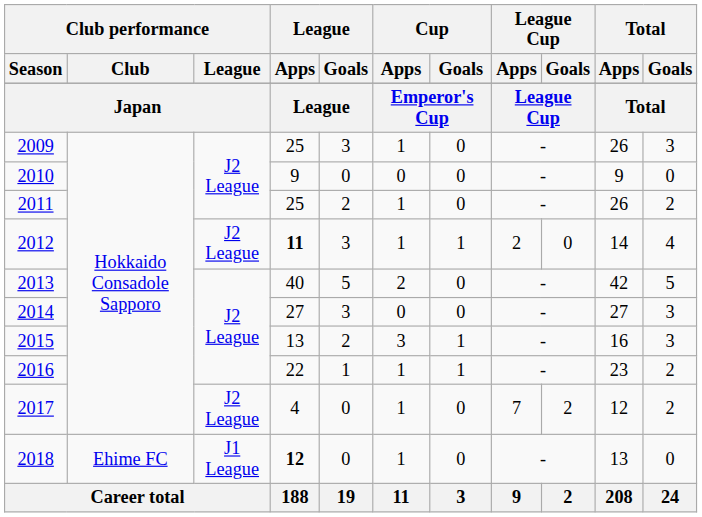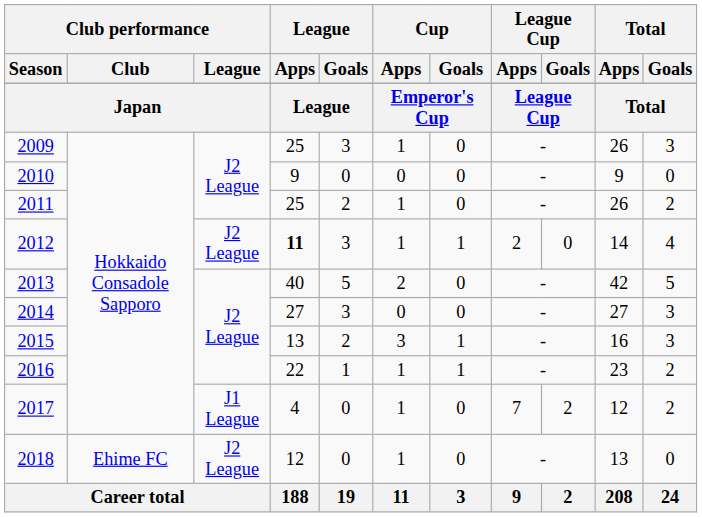2017 | Club performance / League: J2 League -> J1 League
2018 | Club performance / League: J1 League -> J2 League
2018 | League / Apps: bold -> normal
